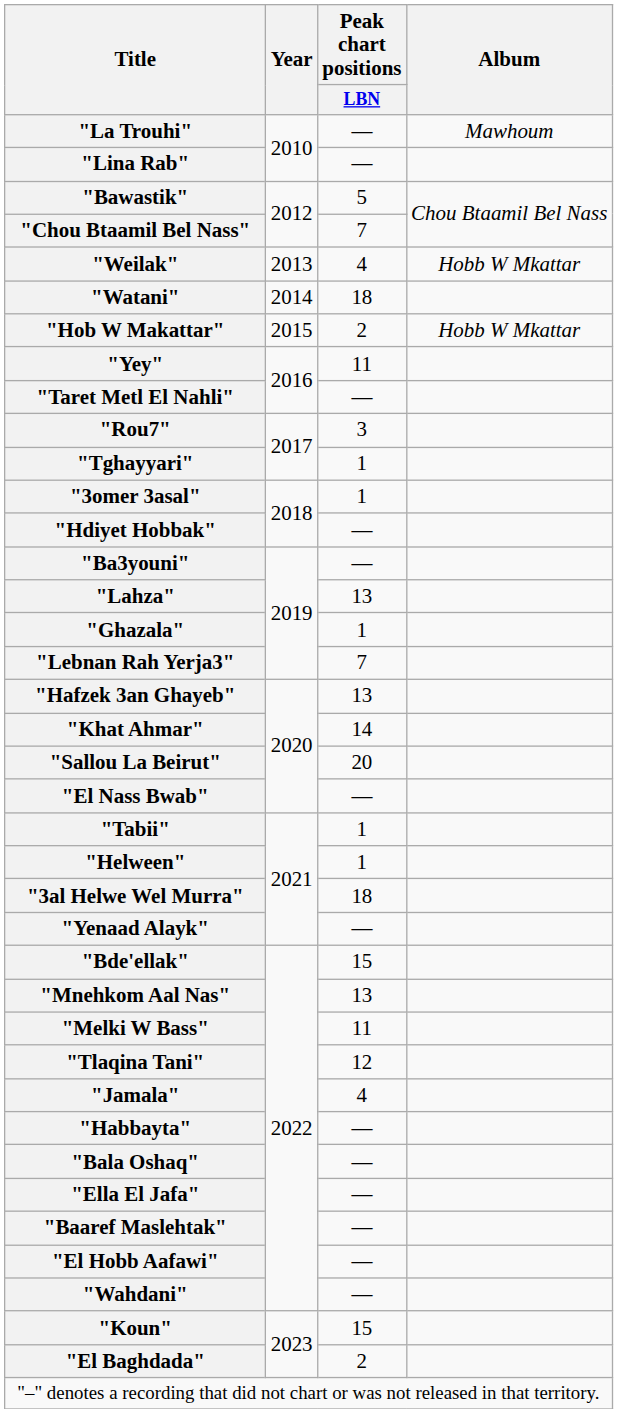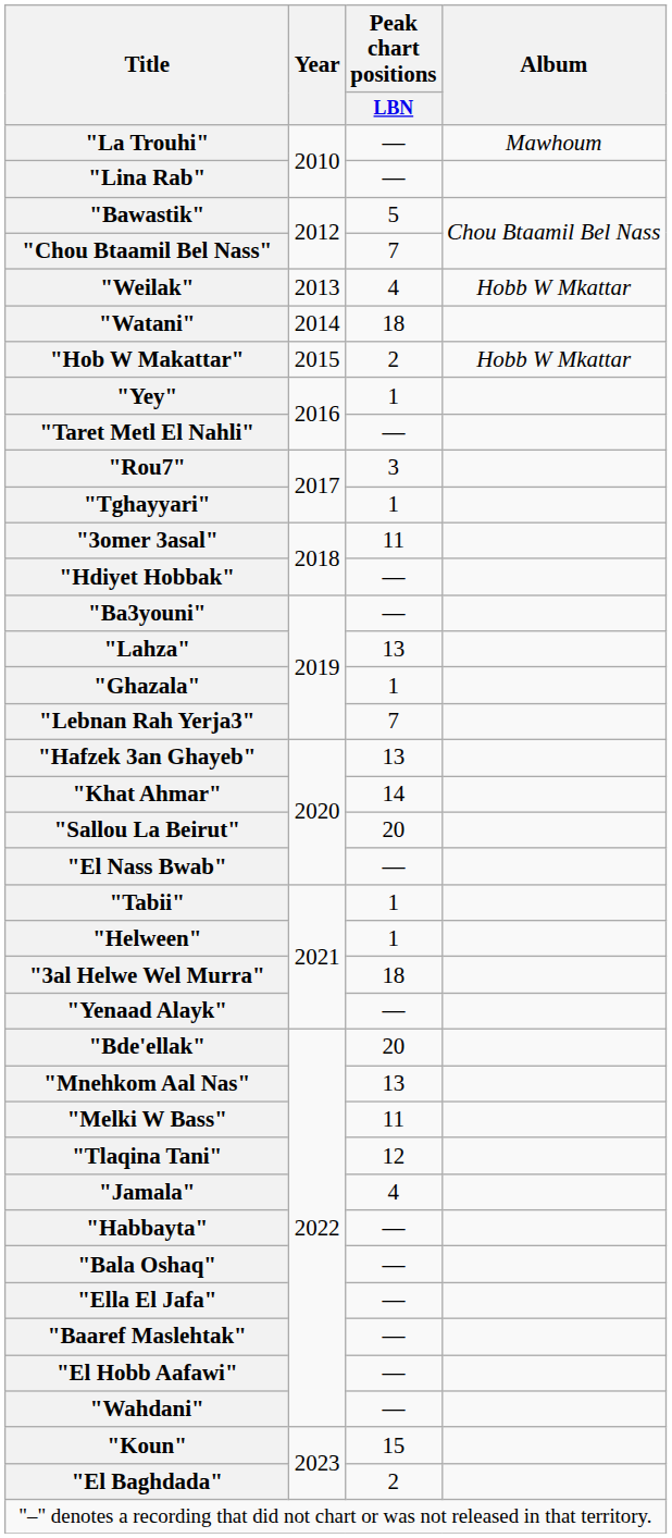"Yey" | Peak chart positions / LBN: 11 -> 1
"3omer 3asal" | Peak chart positions / LBN: 1 -> 11
"Bde'ellak" | Peak chart positions / LBN: 15 -> 20
